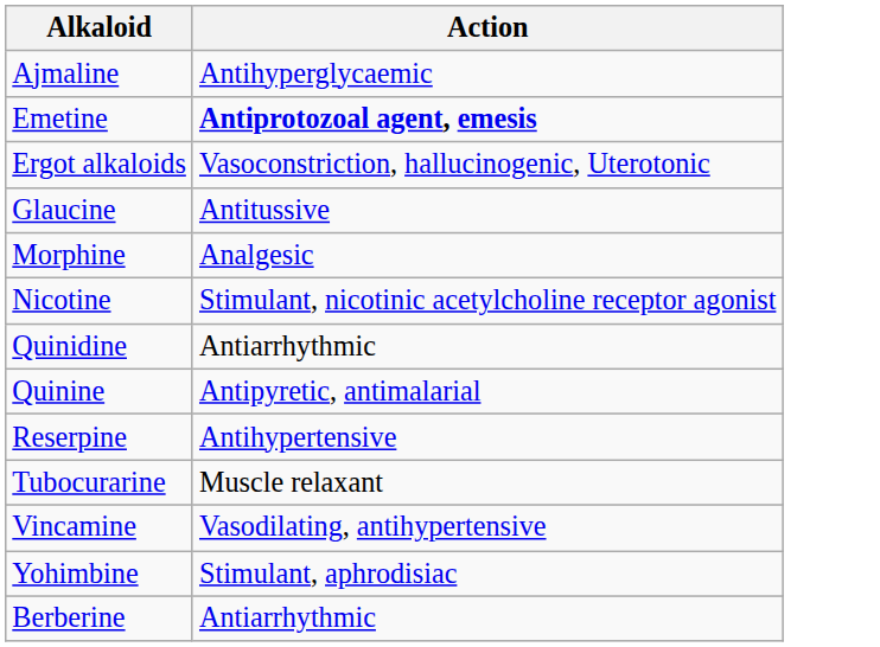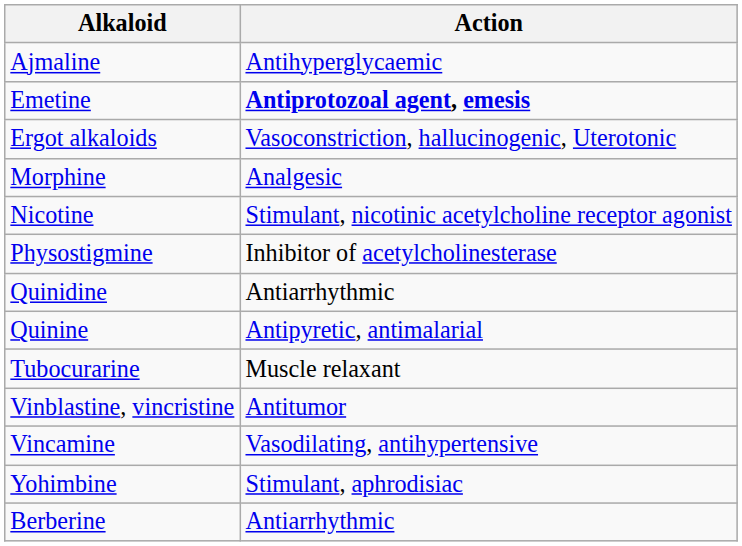- row: Glaucine | Antitussive
+ row: Physostigmine | Inhibitor of acetylcholinesterase
- row: Reserpine | Antihypertensive
+ row: Vinblastine, vincristine | Antitumor
